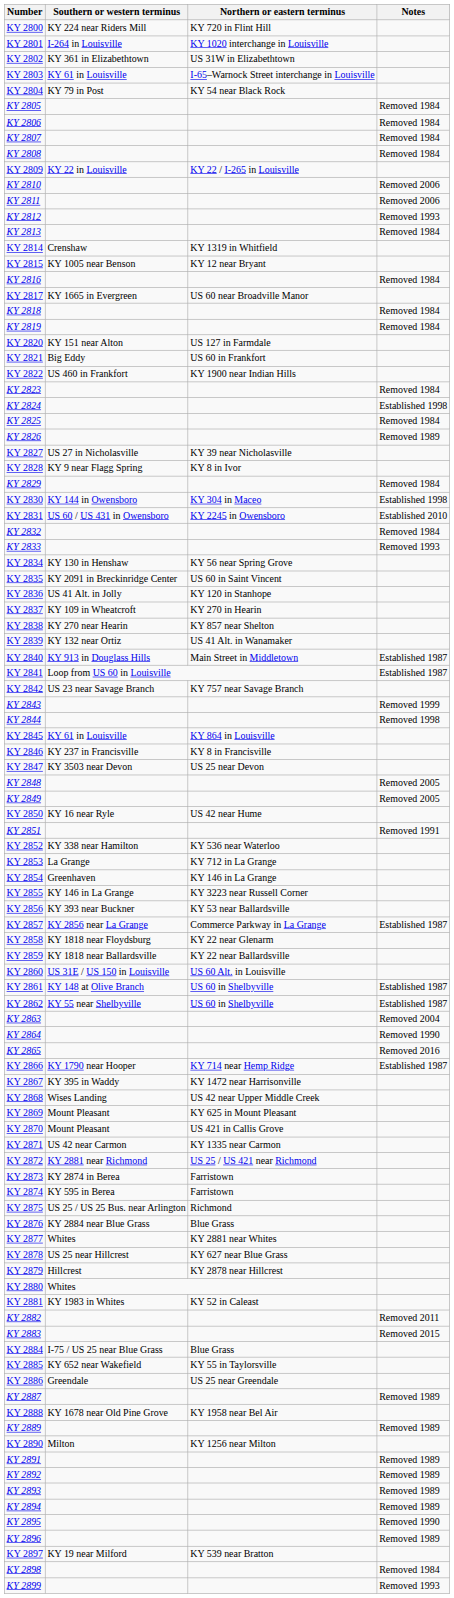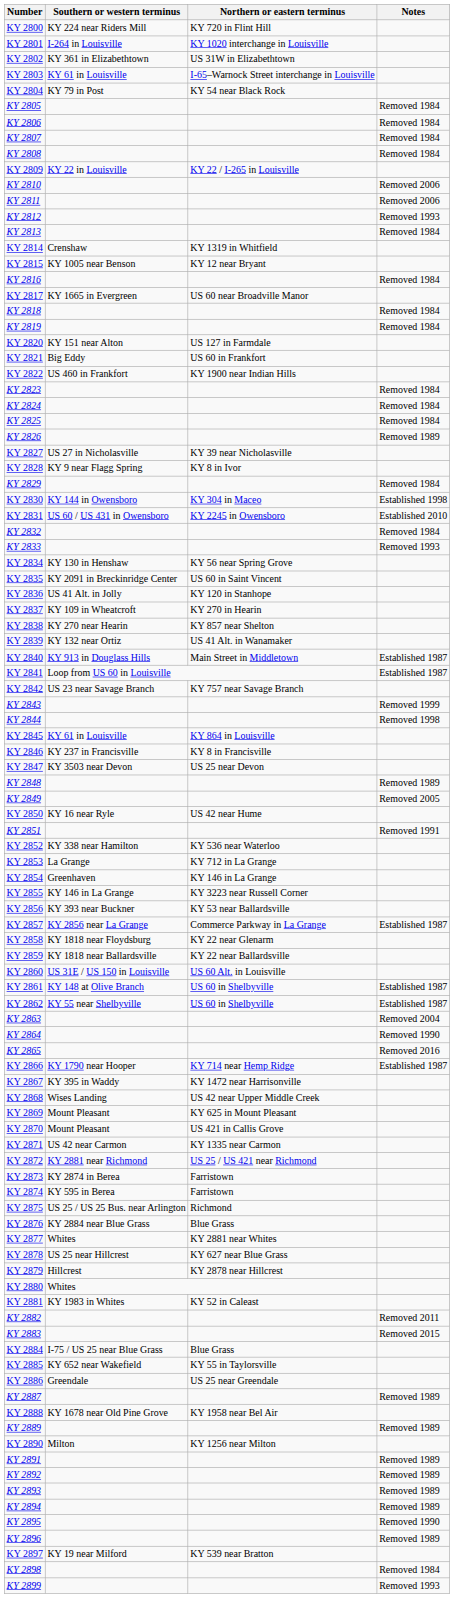KY 2824 | Notes: Established 1998 -> Removed 1984
KY 2848 | Notes: Removed 2005 -> Removed 1989
